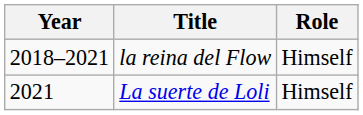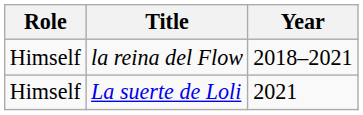columns swapped: Year <-> Role
